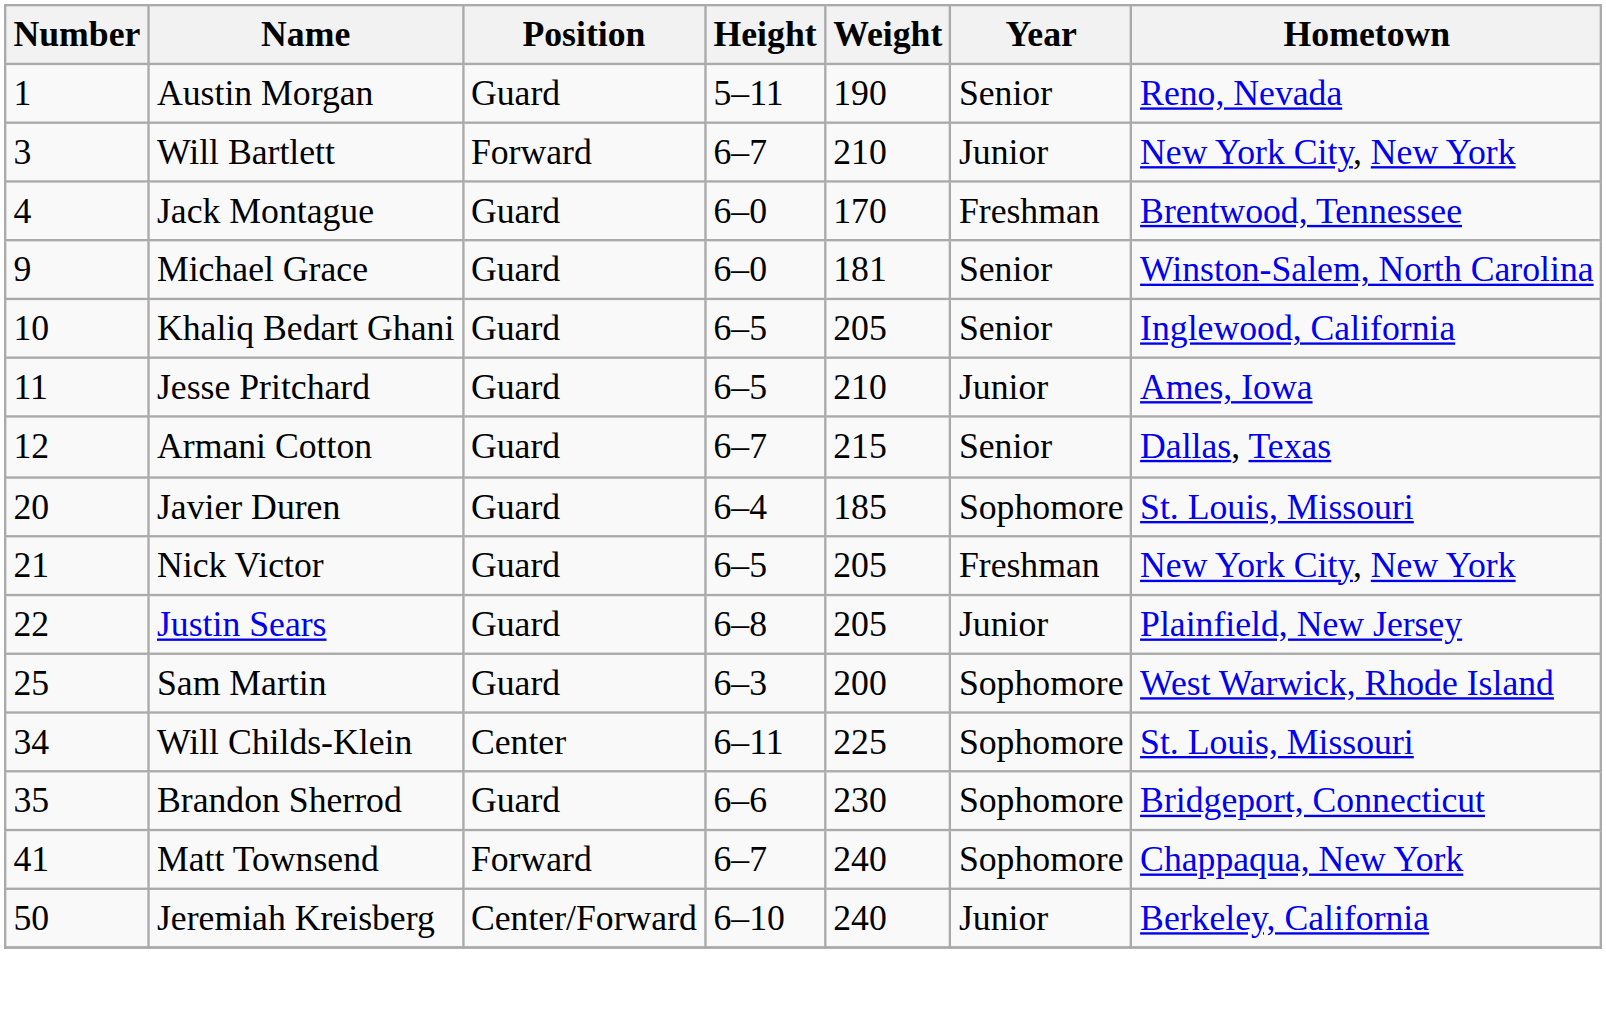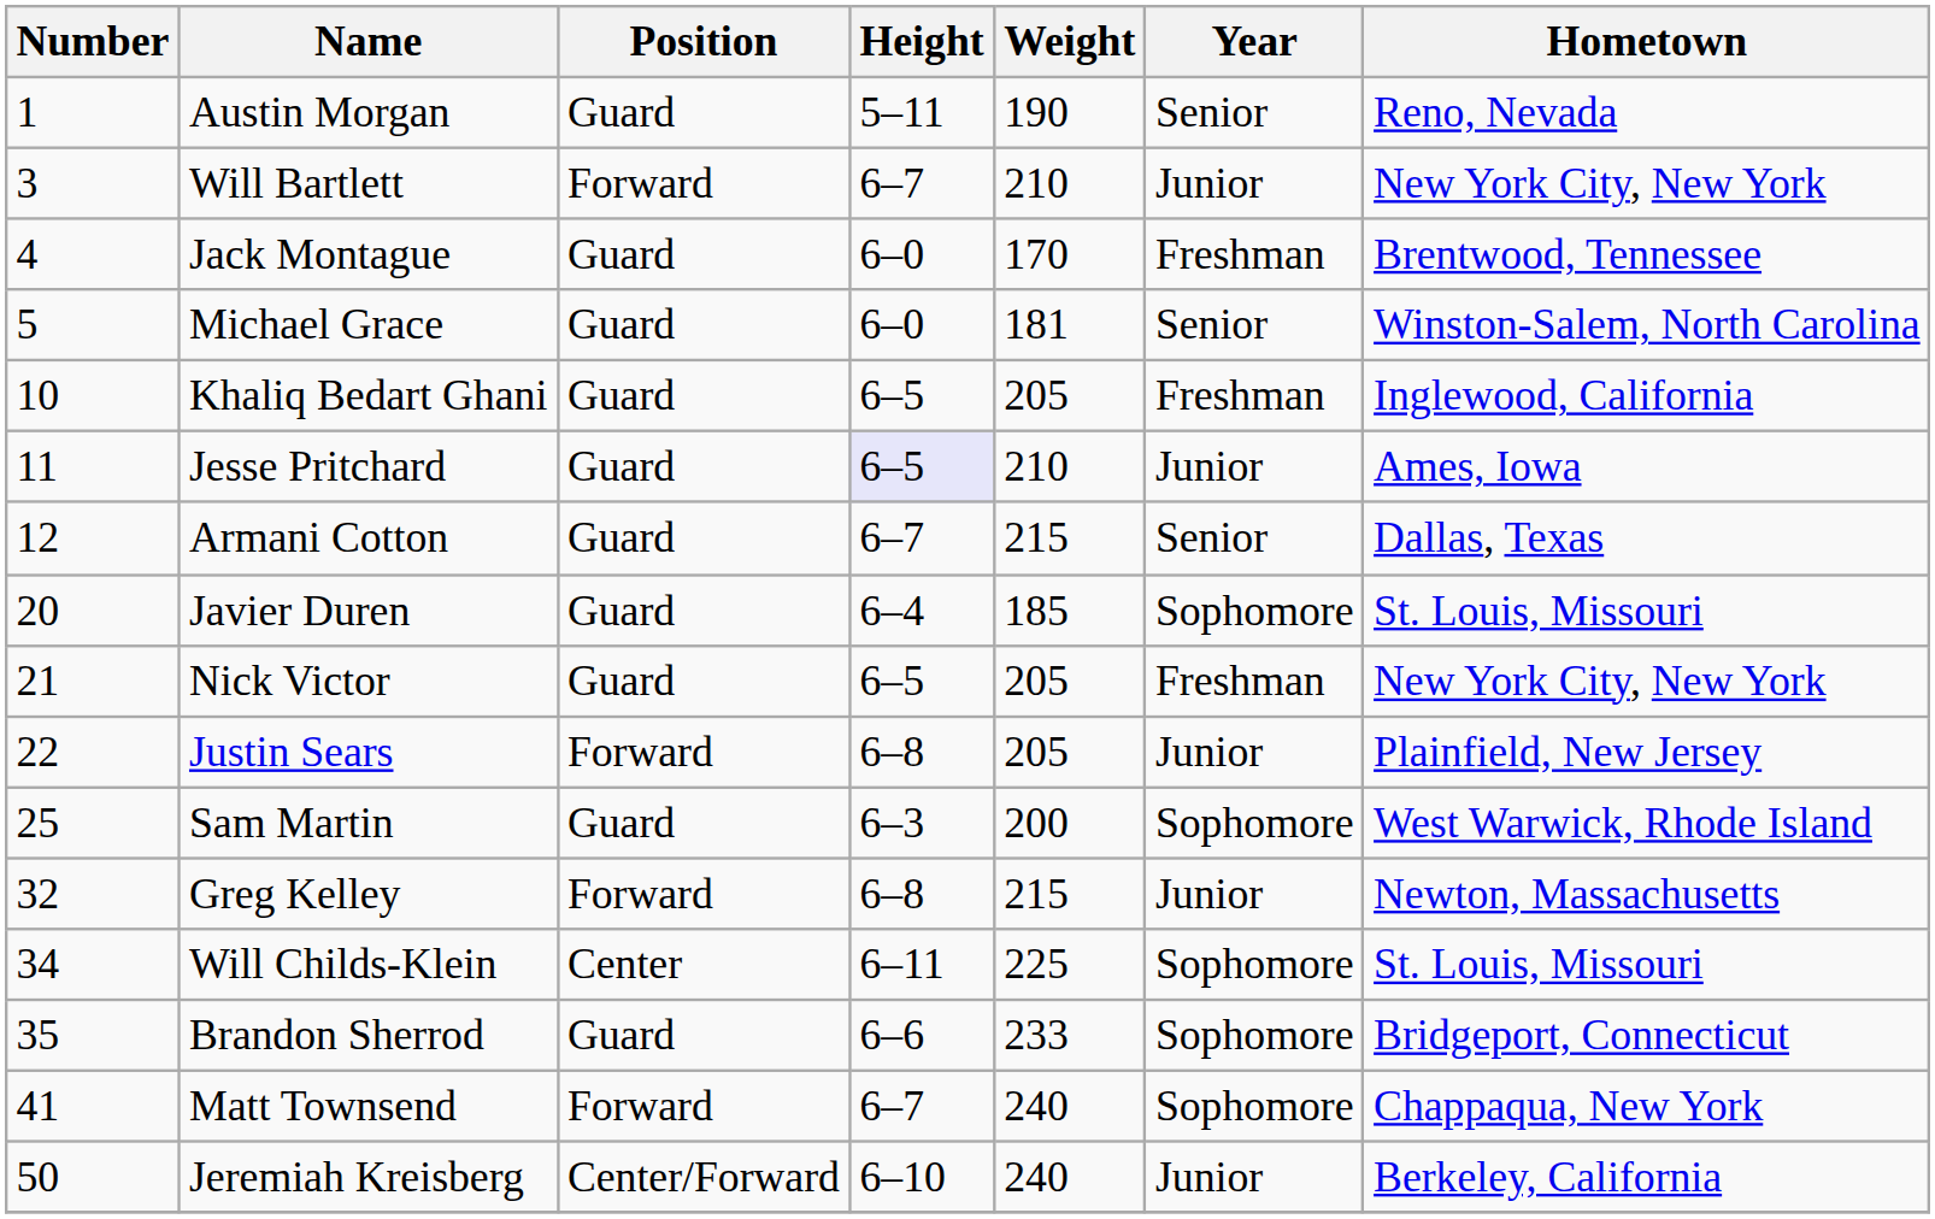Michael Grace | Number: 9 -> 5
Khaliq Bedart Ghani | Year: Senior -> Freshman
Jesse Pritchard | Height: no background -> lavender background
Justin Sears | Position: Guard -> Forward
+ row: 32 | Greg Kelley | Forward | 6–8 | 215 | Junior | Newton, Massachusetts
Brandon Sherrod | Weight: 230 -> 233
